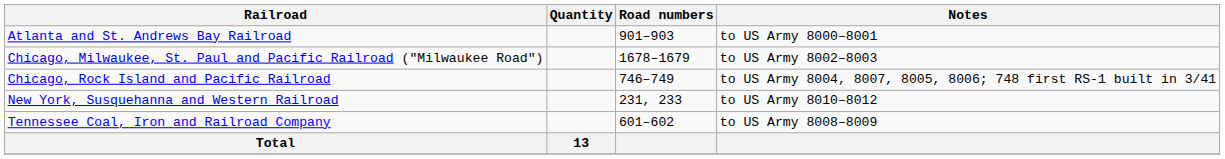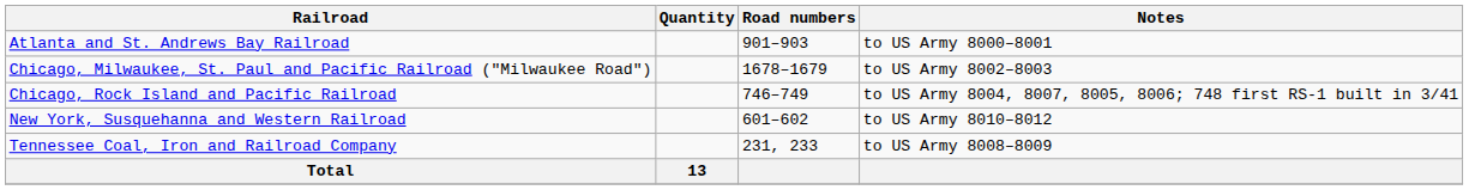New York, Susquehanna and Western Railroad | Road numbers: 231, 233 -> 601–602
Tennessee Coal, Iron and Railroad Company | Road numbers: 601–602 -> 231, 233
